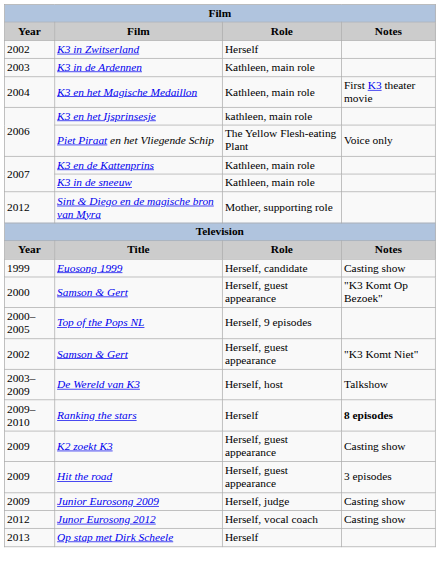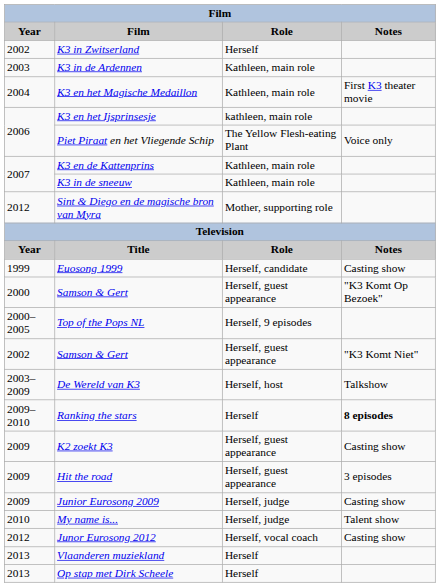+ row: 2010 | My name is... | Herself, judge | Talent show
+ row: 2013 | Vlaanderen muziekland | Herself
